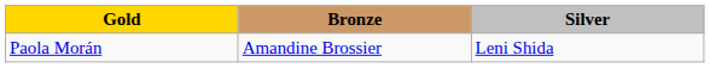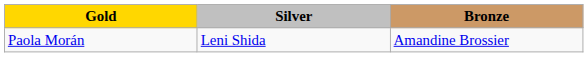columns swapped: Silver <-> Bronze
